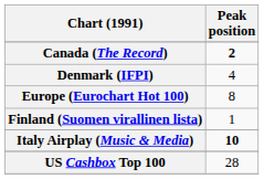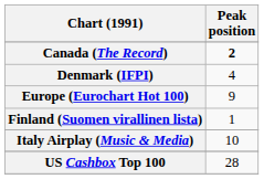Europe (Eurochart Hot 100) | Peak position: 8 -> 9
Italy Airplay (Music & Media) | Peak position: bold -> normal
